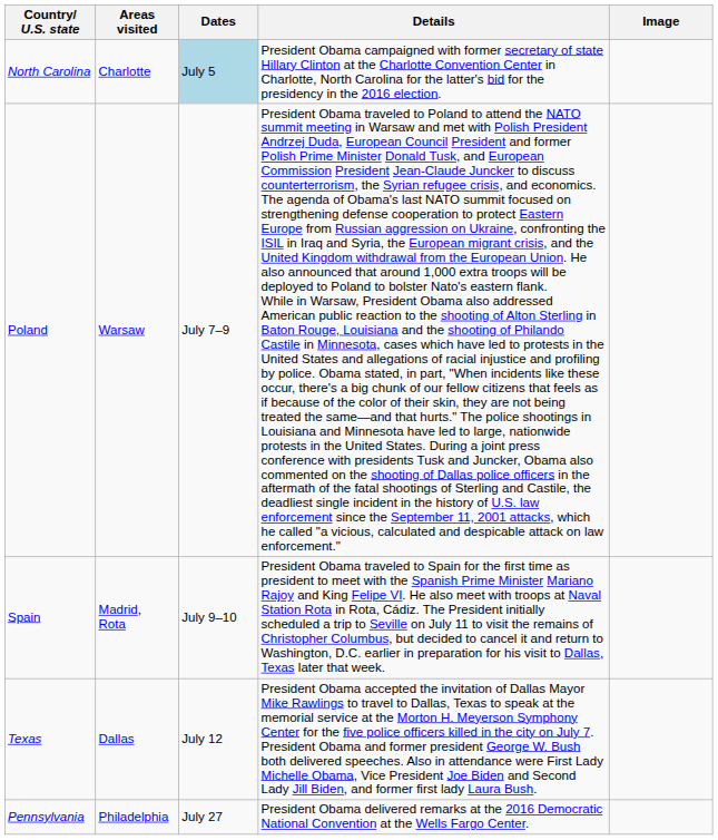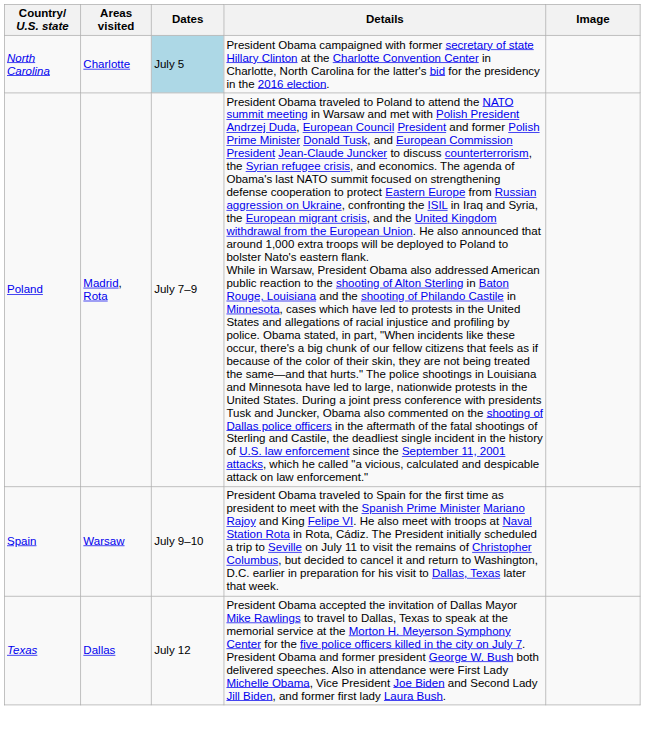Poland | Areas visited: Warsaw -> Madrid, Rota
Spain | Areas visited: Madrid, Rota -> Warsaw
- row: Pennsylvania | Philadelphia | July 27 | President Obama delivered remarks at the 2016 Democratic National Convention at the Wells Fargo Center.
